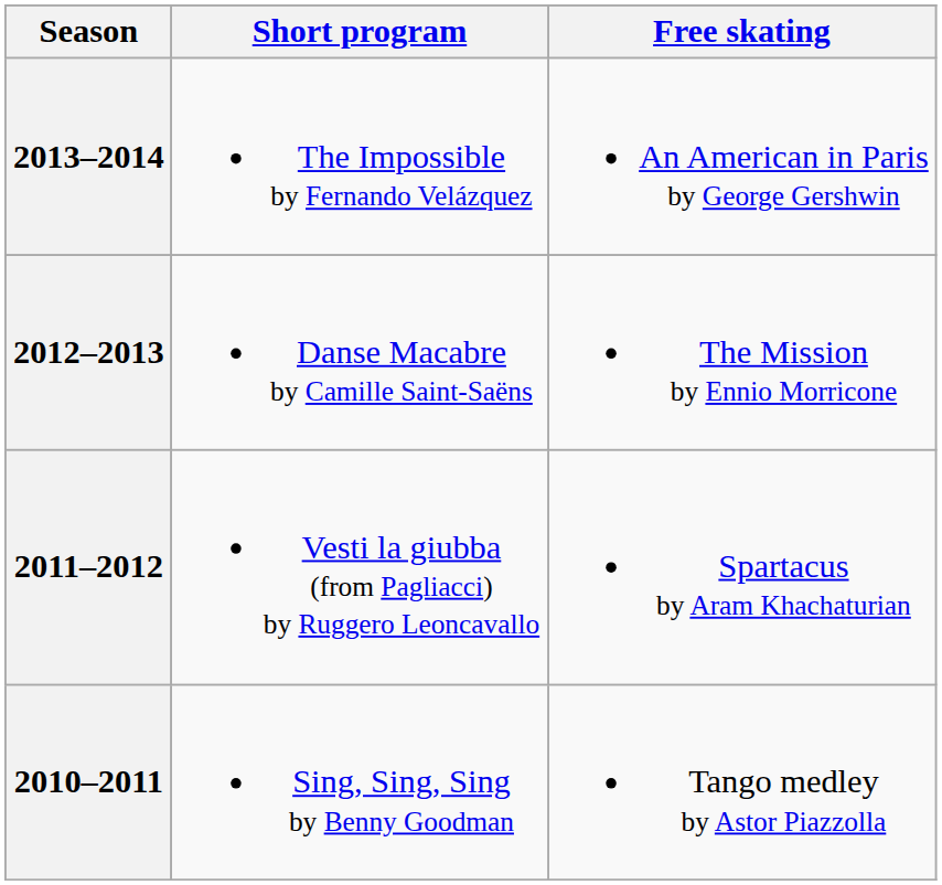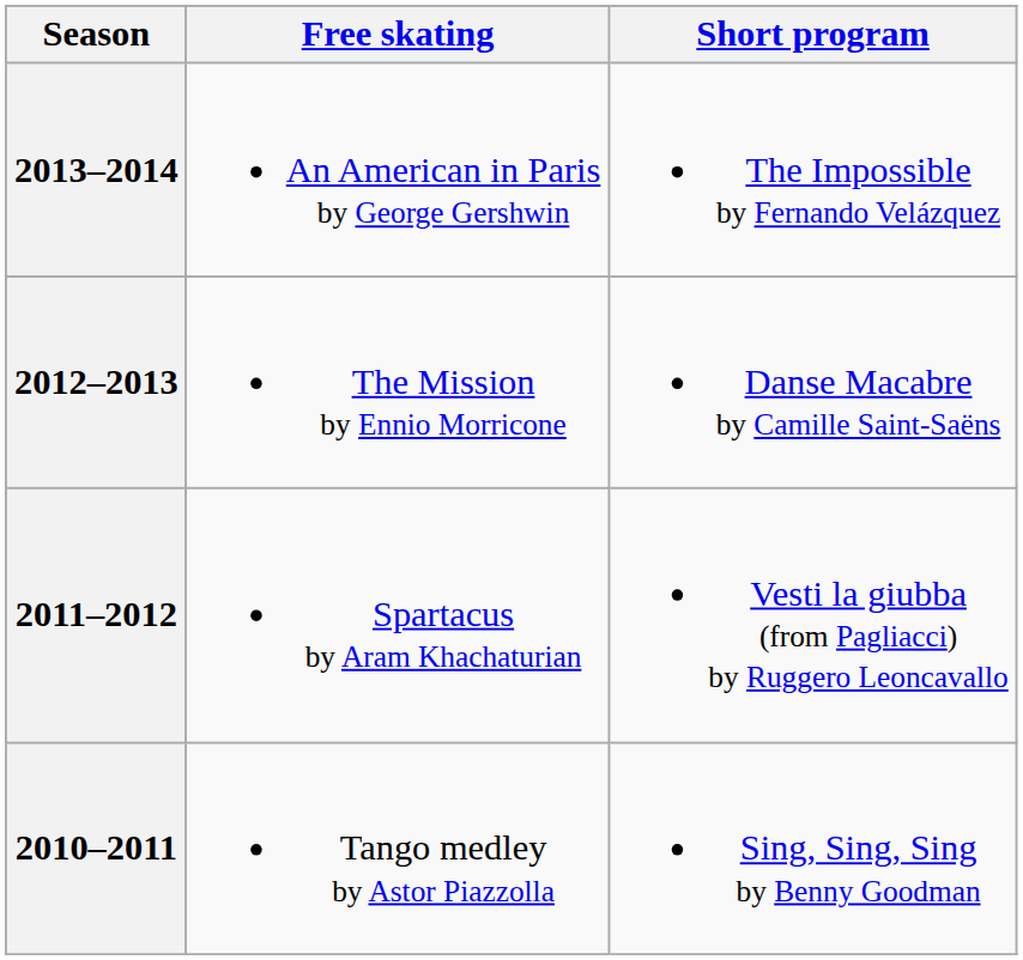columns swapped: Short program <-> Free skating
